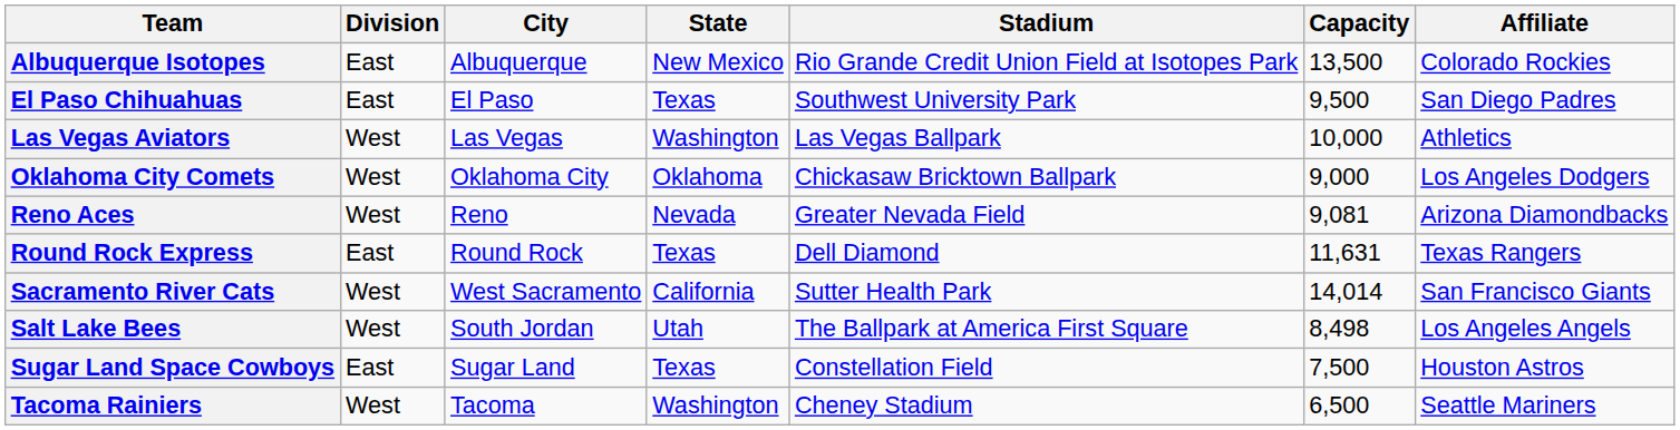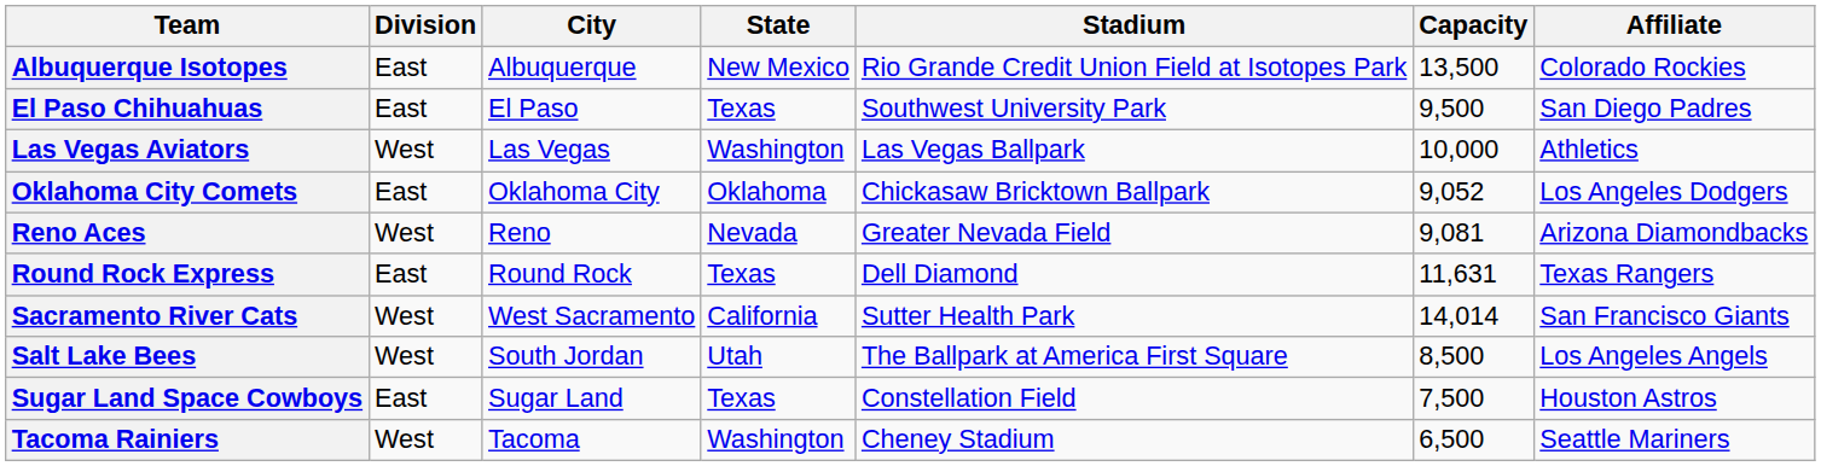Oklahoma City Comets | Division: West -> East
Oklahoma City Comets | Capacity: 9,000 -> 9,052
Salt Lake Bees | Capacity: 8,498 -> 8,500
